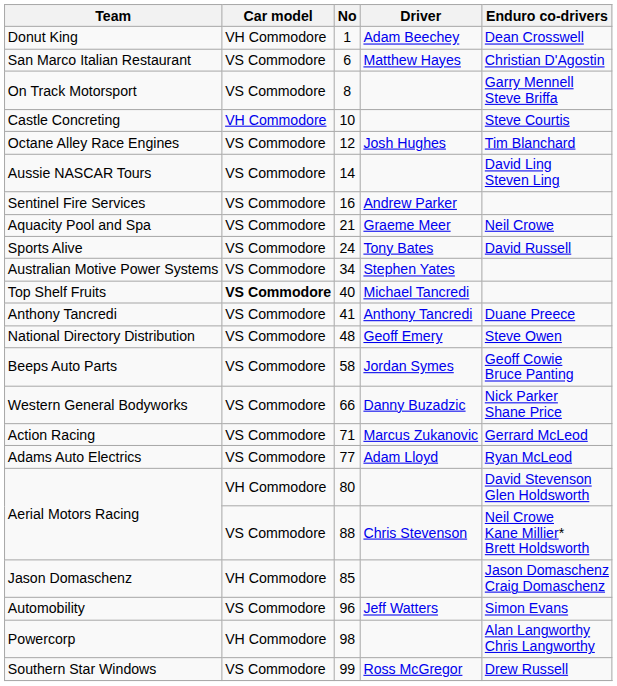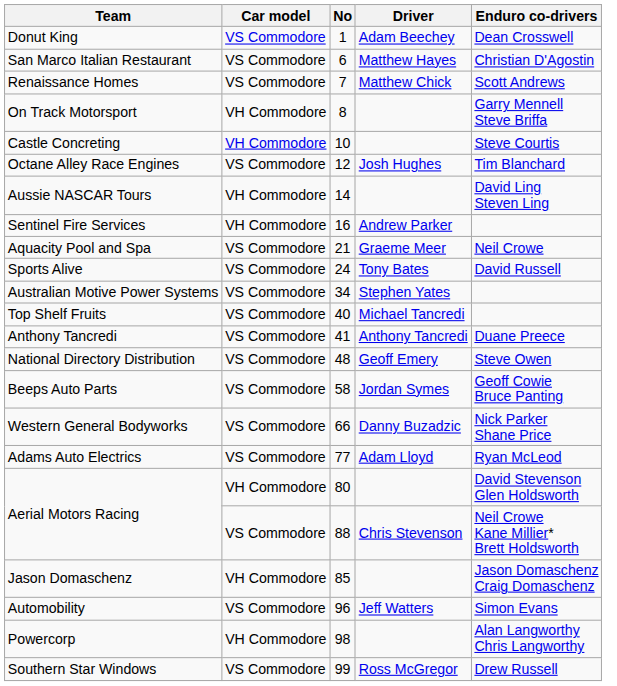Donut King | Car model: VH Commodore -> VS Commodore
+ row: Renaissance Homes | VS Commodore | 7 | Matthew Chick | Scott Andrews
On Track Motorsport | Car model: VS Commodore -> VH Commodore
Aussie NASCAR Tours | Car model: VS Commodore -> VH Commodore
Sentinel Fire Services | Car model: VS Commodore -> VH Commodore
Top Shelf Fruits | Car model: bold -> normal
- row: Action Racing | VS Commodore | 71 | Marcus Zukanovic | Gerrard McLeod
